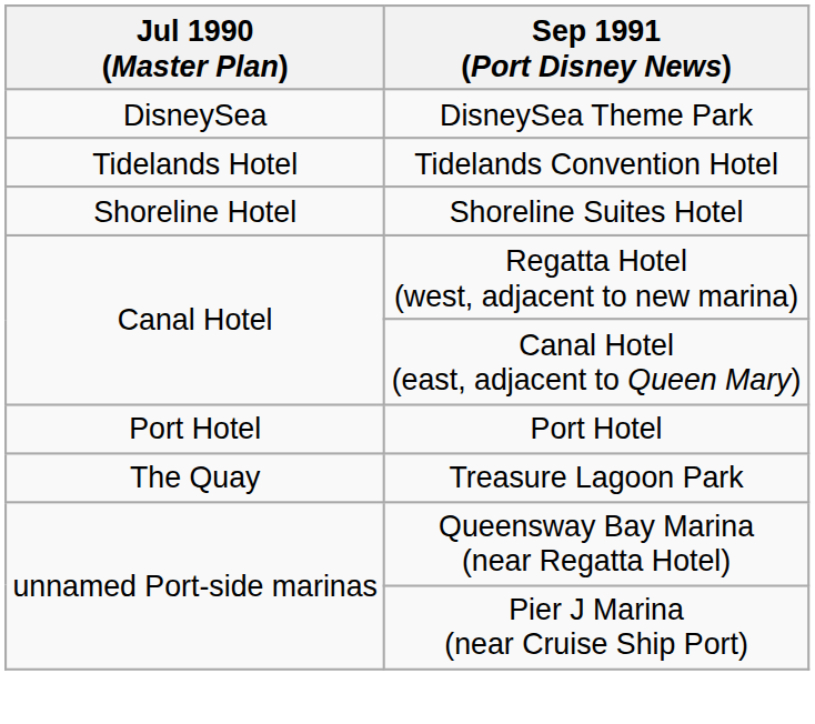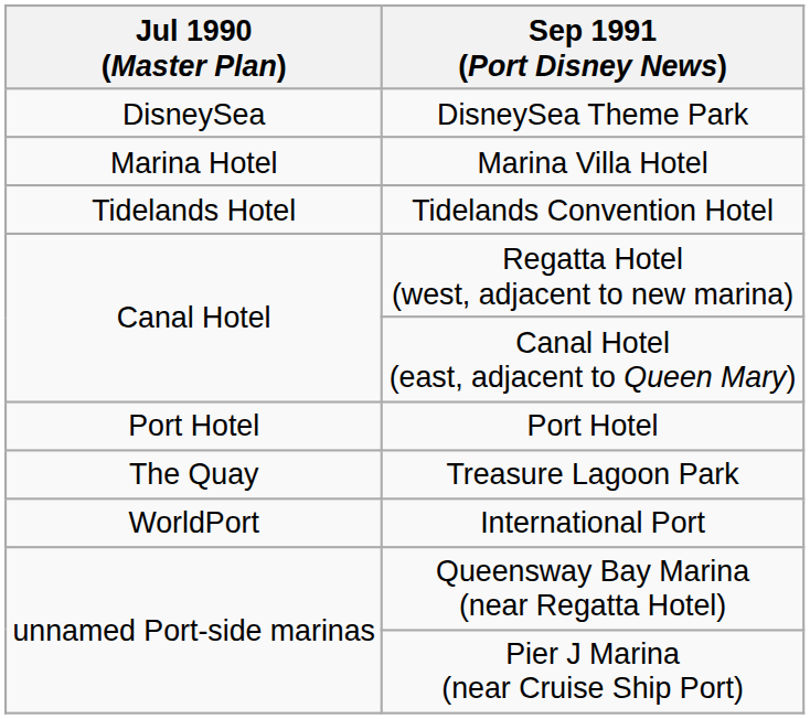+ row: Marina Hotel | Marina Villa Hotel
- row: Shoreline Hotel | Shoreline Suites Hotel
+ row: WorldPort | International Port
